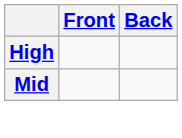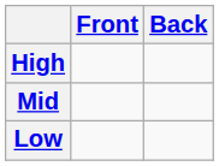+ row: Low
